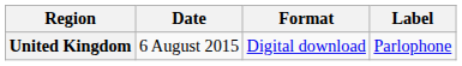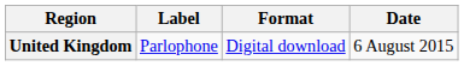columns swapped: Date <-> Label
